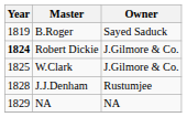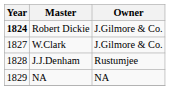- row: 1819 | B.Roger | Sayed Saduck
W.Clark | Year: 1825 -> 1827
